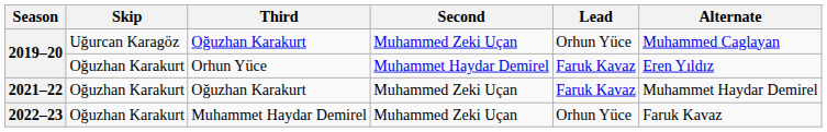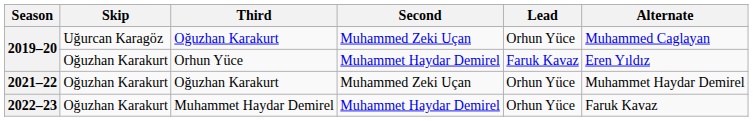2021–22 | Lead: Faruk Kavaz -> Orhun Yüce
2022–23 | Second: Muhammed Zeki Uçan -> Muhammet Haydar Demirel
